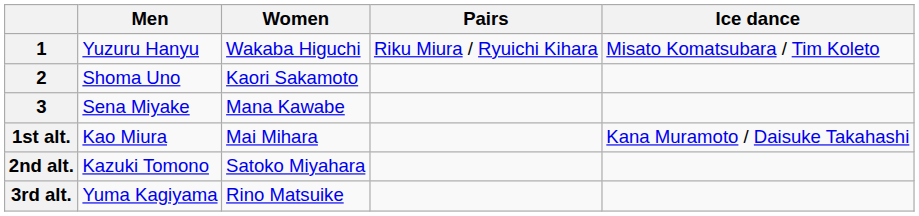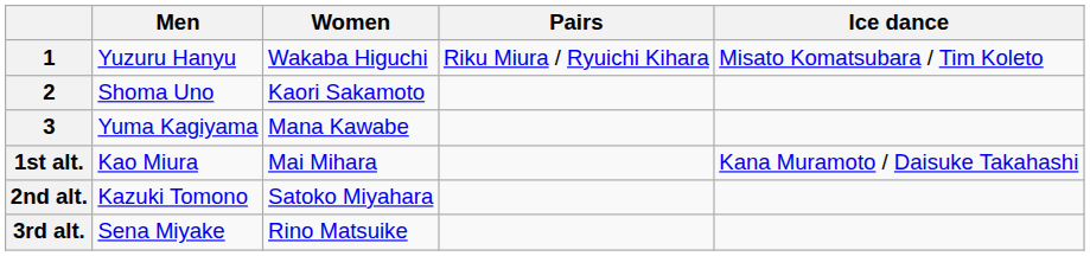3 | Men: Sena Miyake -> Yuma Kagiyama
3rd alt. | Men: Yuma Kagiyama -> Sena Miyake
